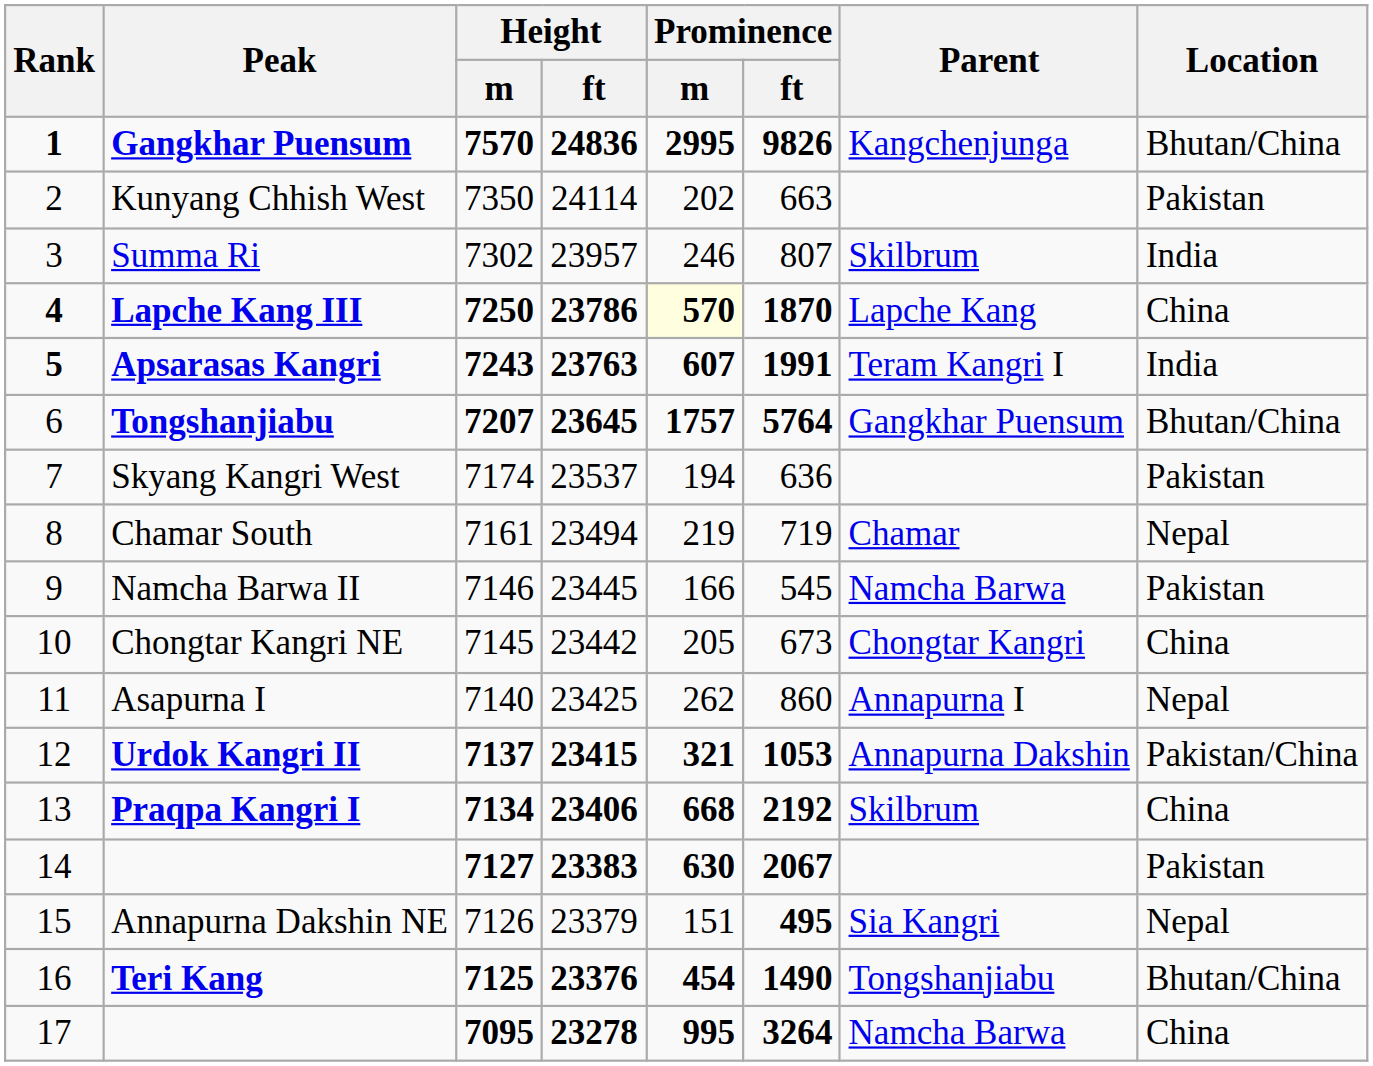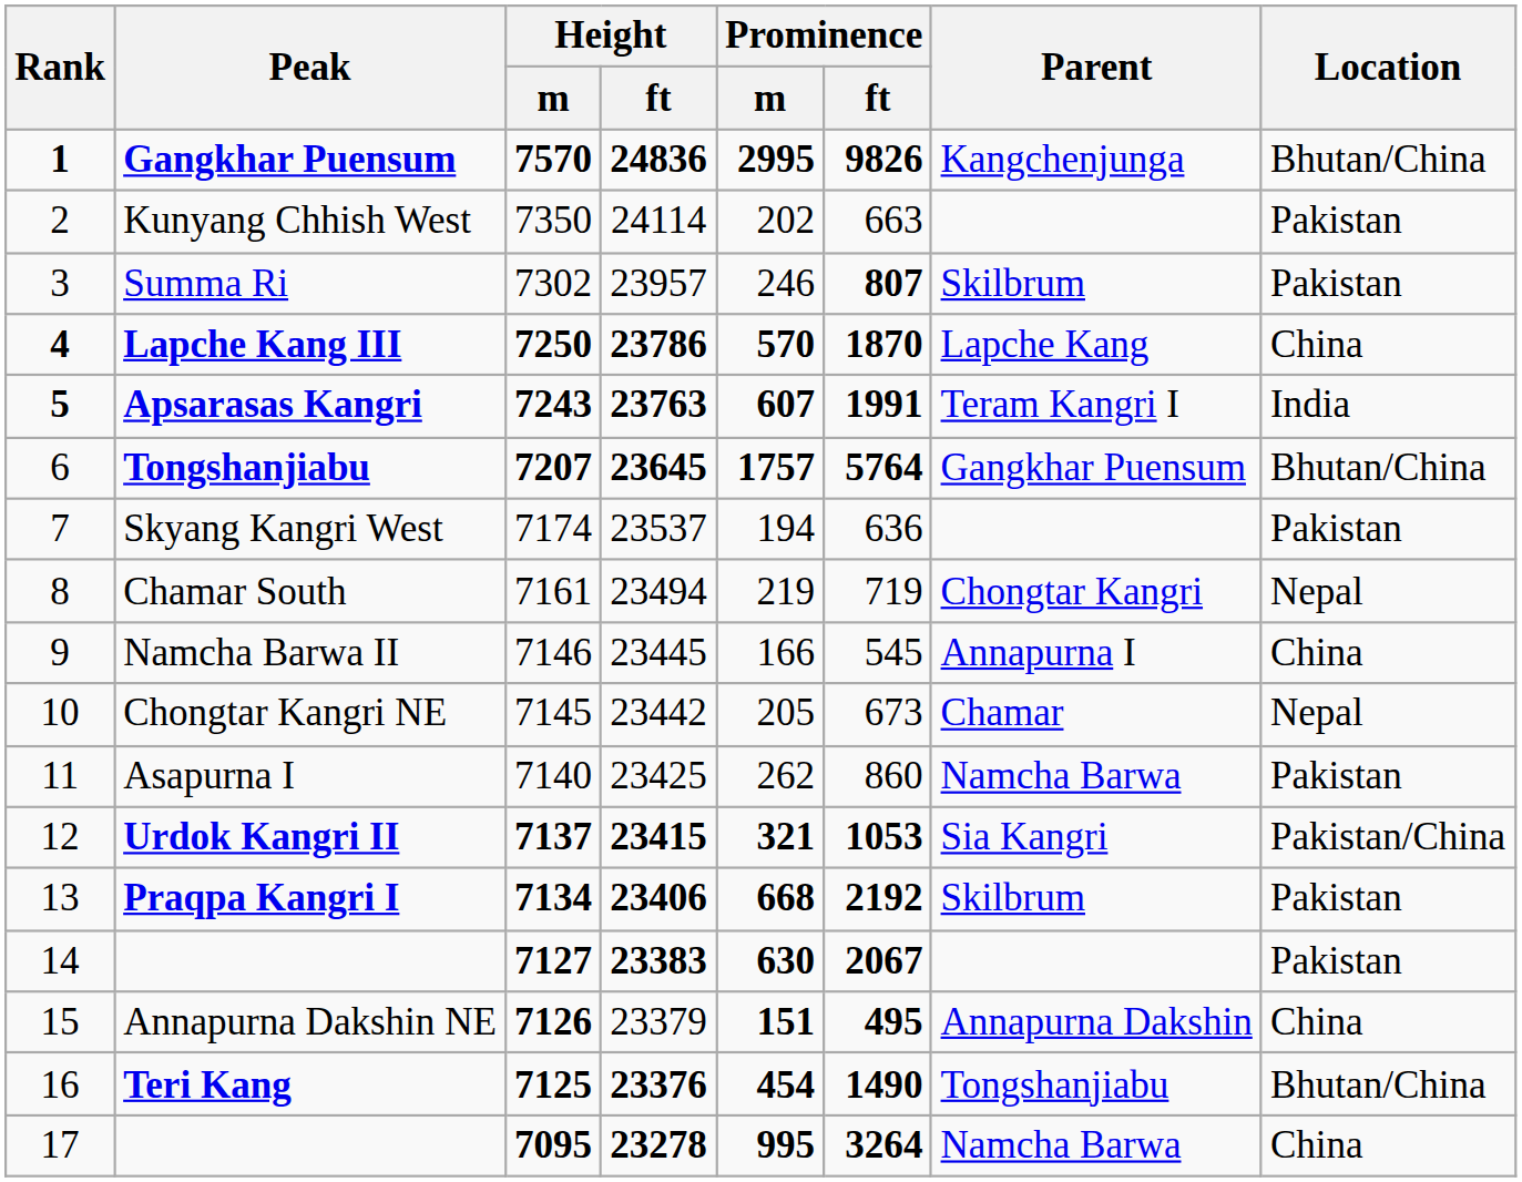Summa Ri | Prominence / ft: normal -> bold
Summa Ri | Location: India -> Pakistan
Lapche Kang III | Prominence / m: lightyellow background -> no background
Chamar South | Parent: Chamar -> Chongtar Kangri
Namcha Barwa II | Parent: Namcha Barwa -> Annapurna I
Namcha Barwa II | Location: Pakistan -> China
Chongtar Kangri NE | Parent: Chongtar Kangri -> Chamar
Chongtar Kangri NE | Location: China -> Nepal
Asapurna I | Parent: Annapurna I -> Namcha Barwa
Asapurna I | Location: Nepal -> Pakistan
Urdok Kangri II | Parent: Annapurna Dakshin -> Sia Kangri
Praqpa Kangri I | Location: China -> Pakistan
Annapurna Dakshin NE | Height / m: normal -> bold
Annapurna Dakshin NE | Prominence / m: normal -> bold
Annapurna Dakshin NE | Parent: Sia Kangri -> Annapurna Dakshin
Annapurna Dakshin NE | Location: Nepal -> China
